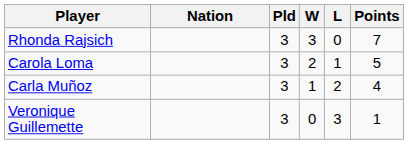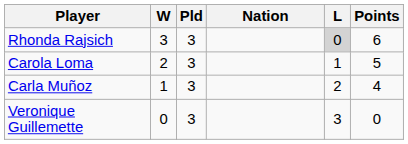columns swapped: Nation <-> W
Rhonda Rajsich | L: no background -> lightgrey background
Rhonda Rajsich | Points: 7 -> 6
Veronique Guillemette | Points: 1 -> 0
